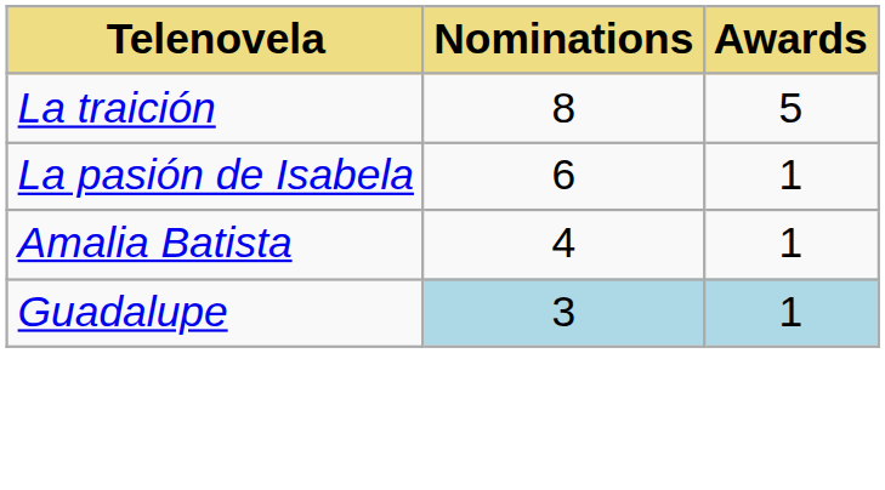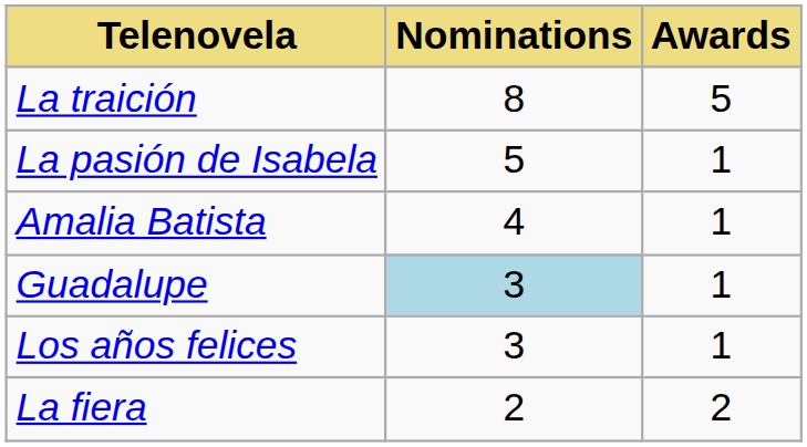La pasión de Isabela | Nominations: 6 -> 5
Guadalupe | Awards: lightblue background -> no background
+ row: Los años felices | 3 | 1
+ row: La fiera | 2 | 2
